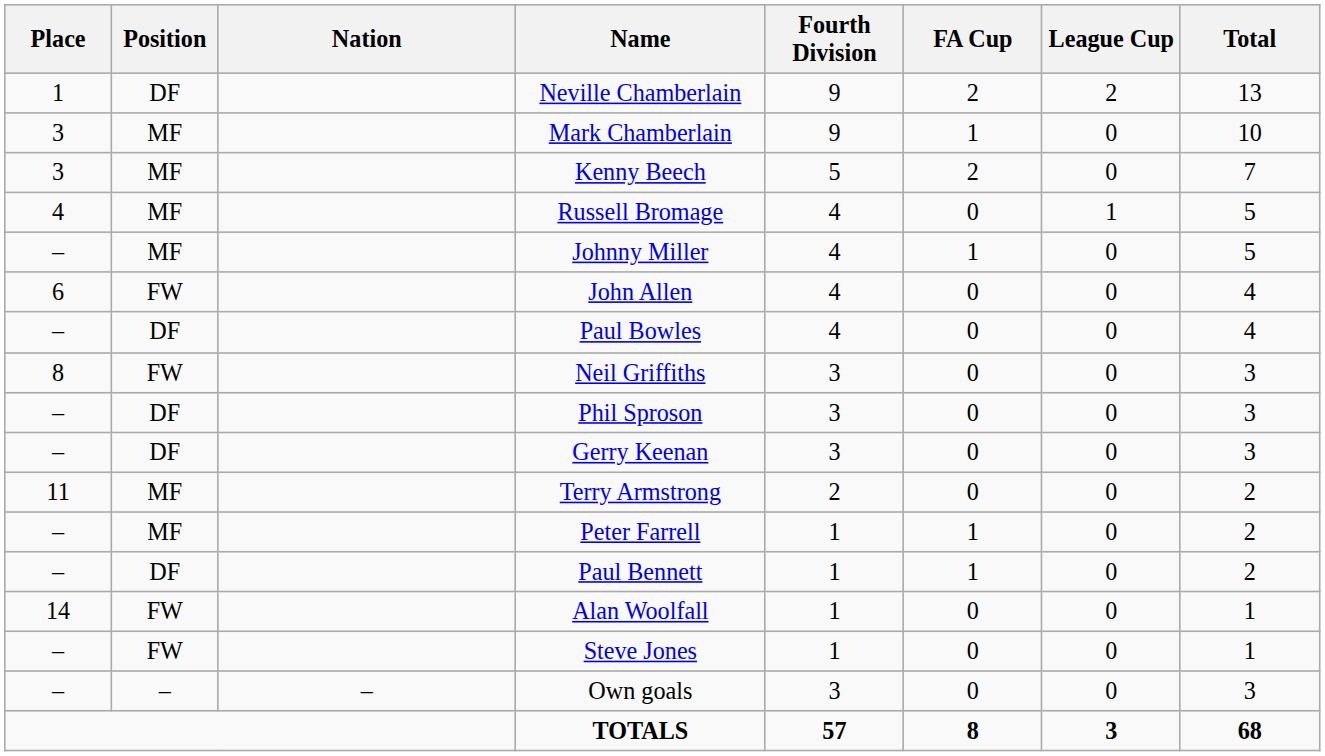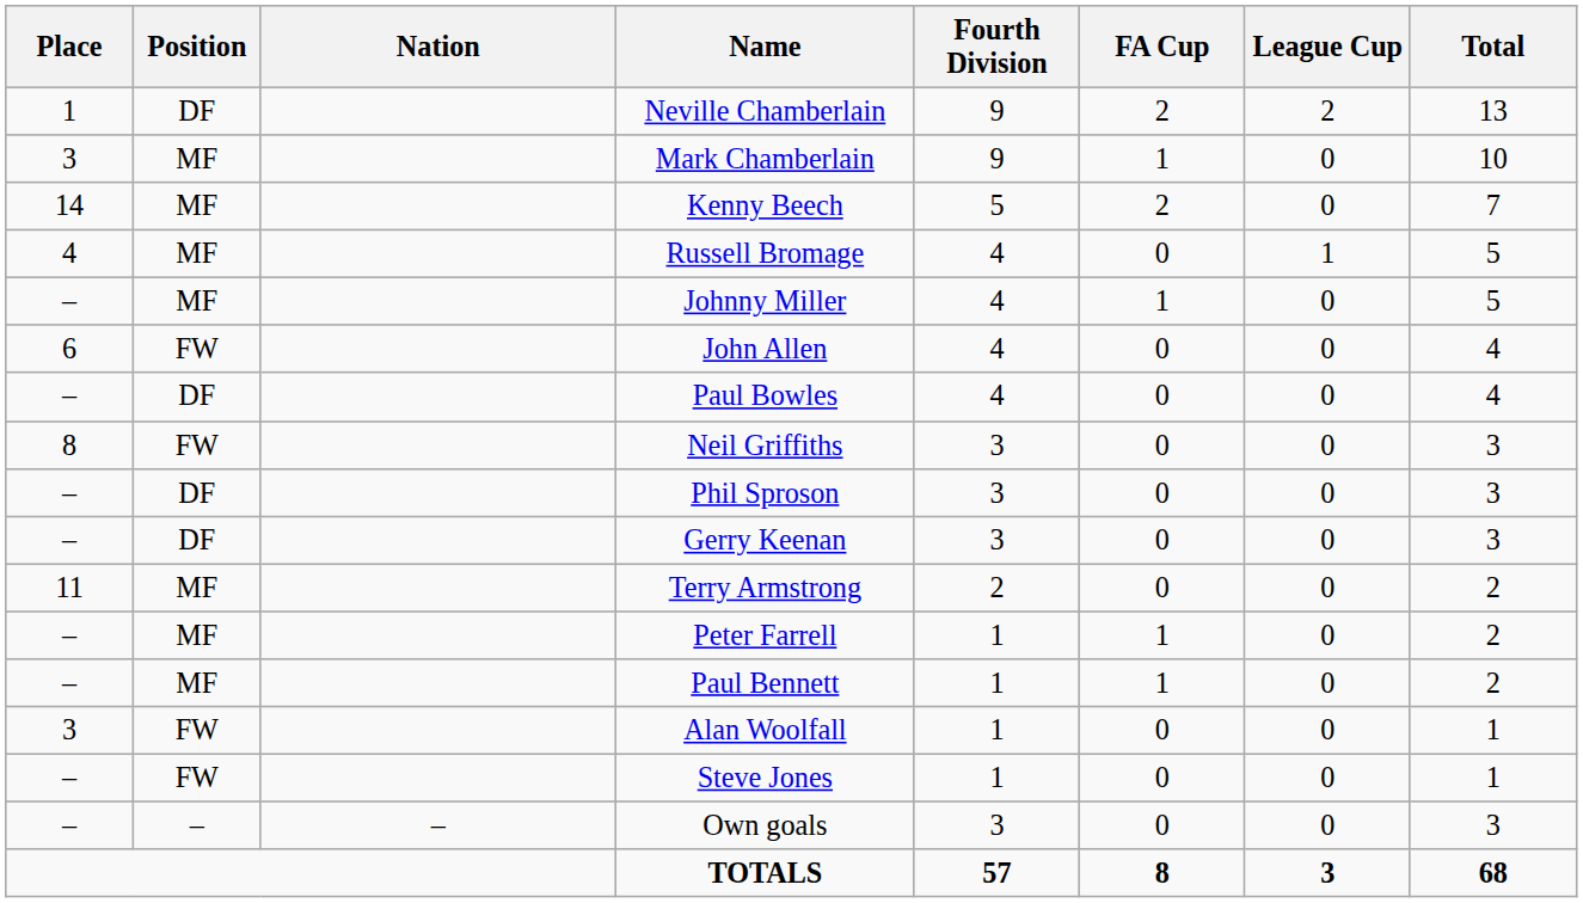Kenny Beech | Place: 3 -> 14
Paul Bennett | Position: DF -> MF
Alan Woolfall | Place: 14 -> 3
